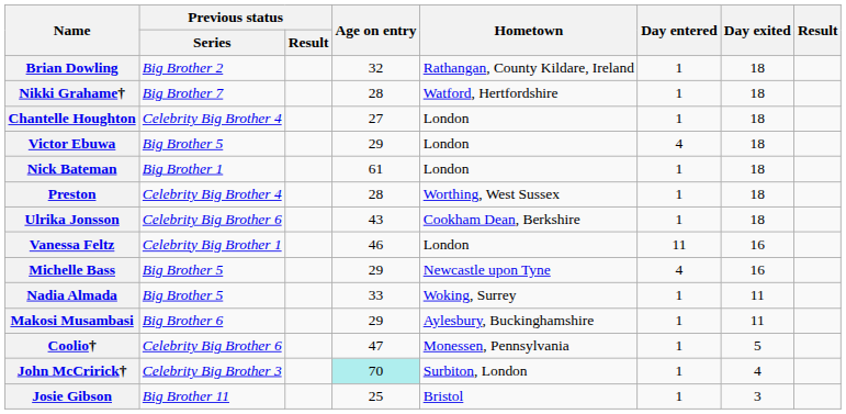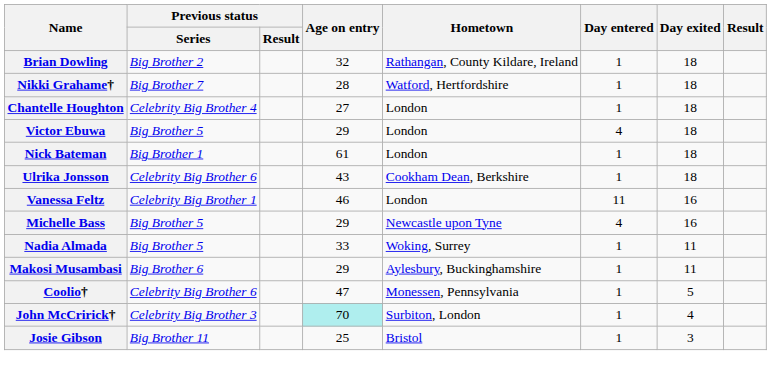- row: Preston | Celebrity Big Brother 4 | 28 | Worthing, West Sussex | 1 | 18
